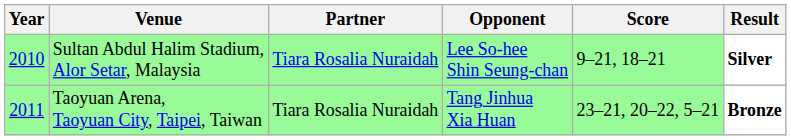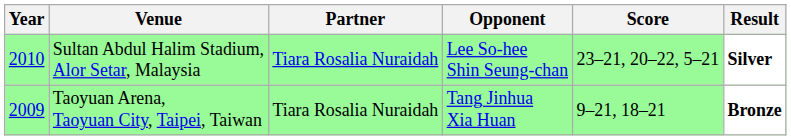Sultan Abdul Halim Stadium, Alor Setar, Malaysia | Score: 9–21, 18–21 -> 23–21, 20–22, 5–21
Taoyuan Arena, Taoyuan City, Taipei, Taiwan | Year: 2011 -> 2009
Taoyuan Arena, Taoyuan City, Taipei, Taiwan | Score: 23–21, 20–22, 5–21 -> 9–21, 18–21
